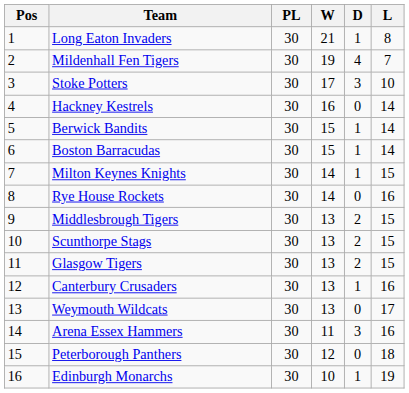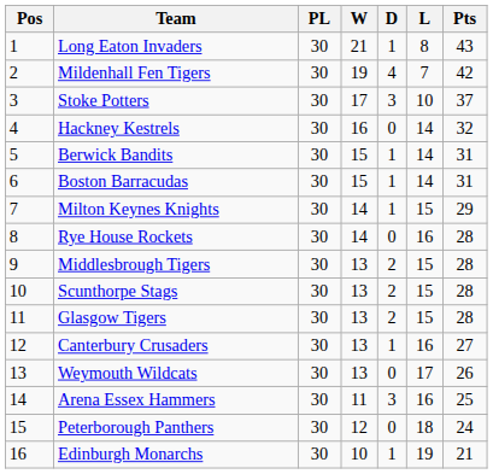+ column: Pts | 43 | 42 | 37 | 32 | 31 | 31 | 29 | 28 | 28 | 28 | 28 | 27 | 26 | 25 | 24 | 21
